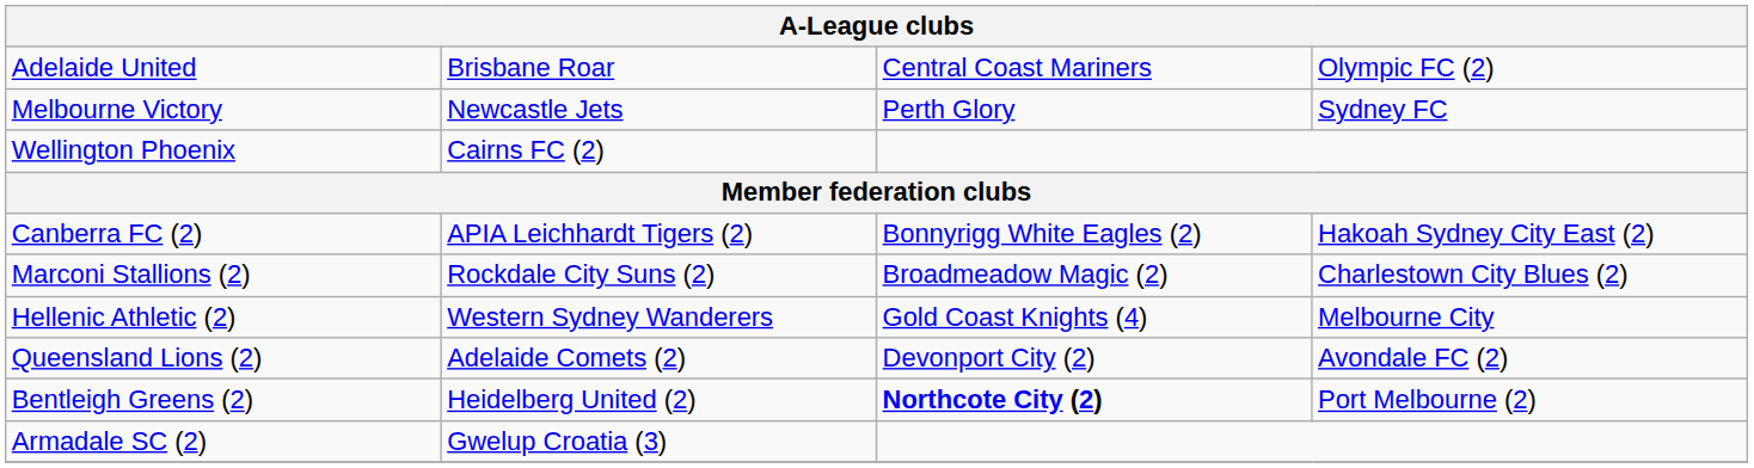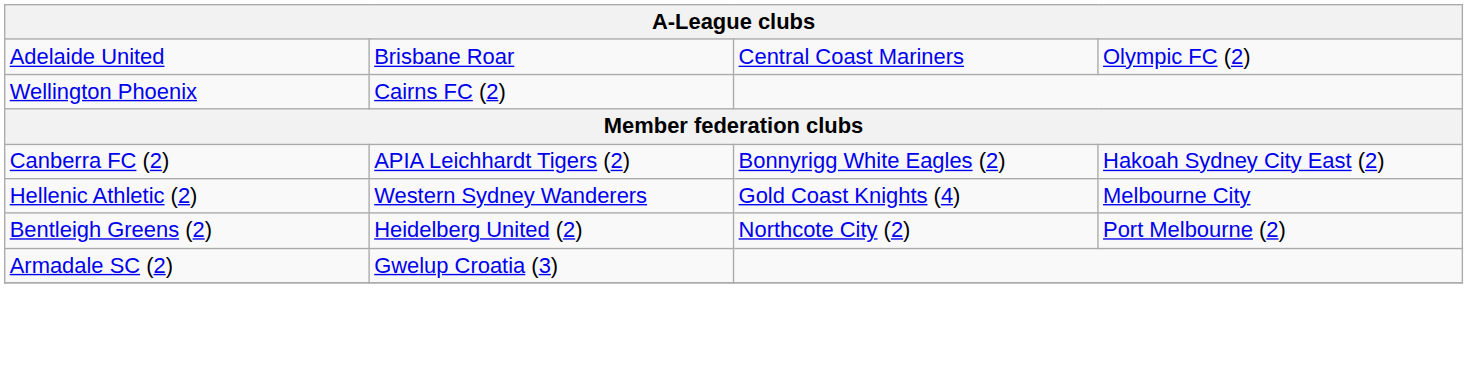- row: Melbourne Victory | Newcastle Jets | Perth Glory | Sydney FC
- row: Marconi Stallions (2) | Rockdale City Suns (2) | Broadmeadow Magic (2) | Charlestown City Blues (2)
- row: Queensland Lions (2) | Adelaide Comets (2) | Devonport City (2) | Avondale FC (2)
Bentleigh Greens (2) | column 3: bold -> normal
